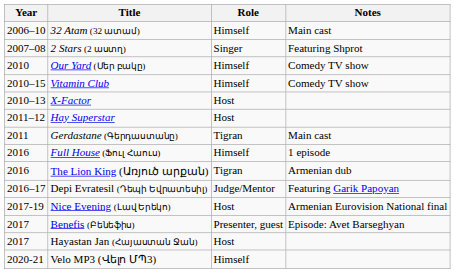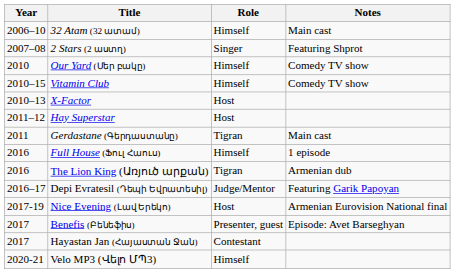Hayastan Jan (Հայաստան Ջան) | Role: Host -> Contestant
